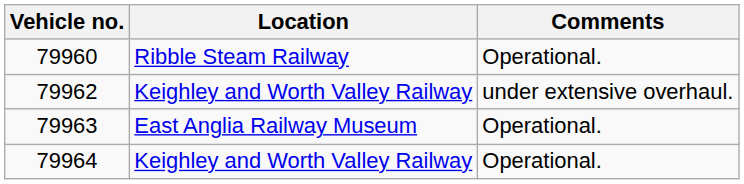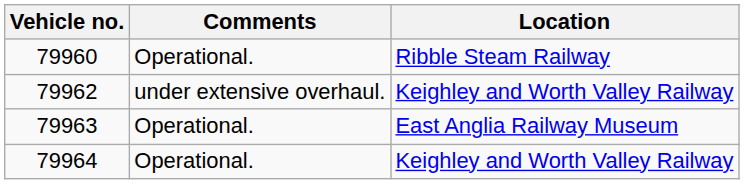columns swapped: Location <-> Comments
